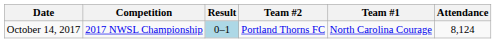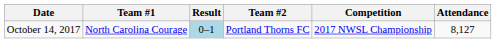columns swapped: Team #1 <-> Competition
October 14, 2017 | Attendance: 8,124 -> 8,127
